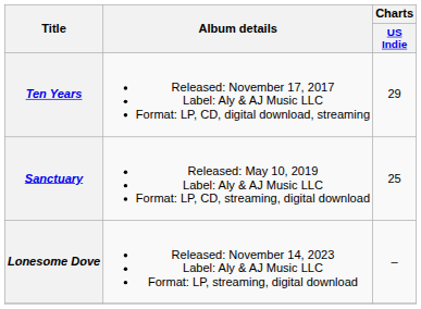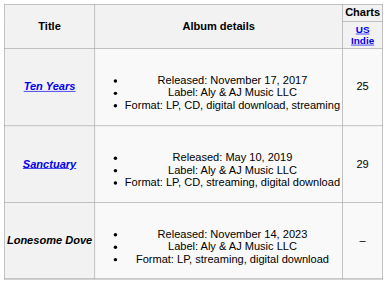Ten Years | Charts / US Indie: 29 -> 25
Sanctuary | Charts / US Indie: 25 -> 29
